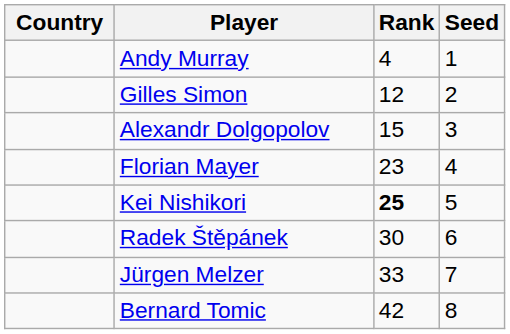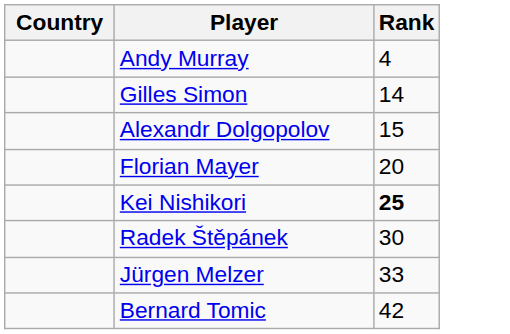- column: Seed | 1 | 2 | 3 | 4 | 5 | 6 | 7 | 8
Gilles Simon | Rank: 12 -> 14
Florian Mayer | Rank: 23 -> 20
